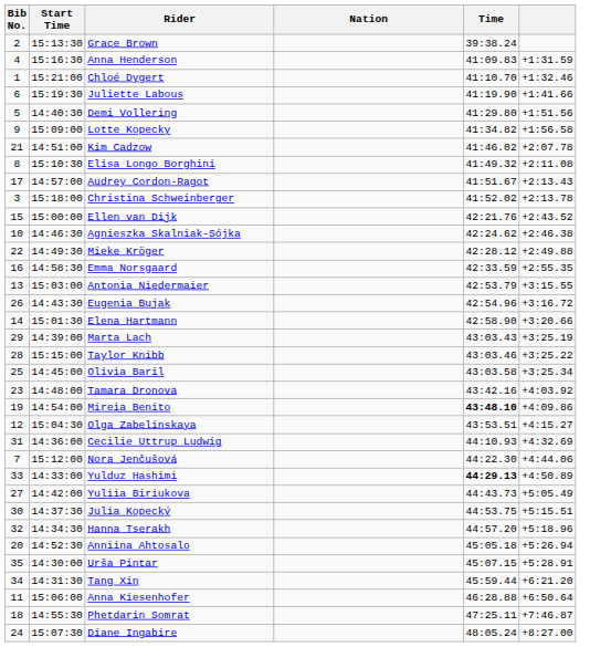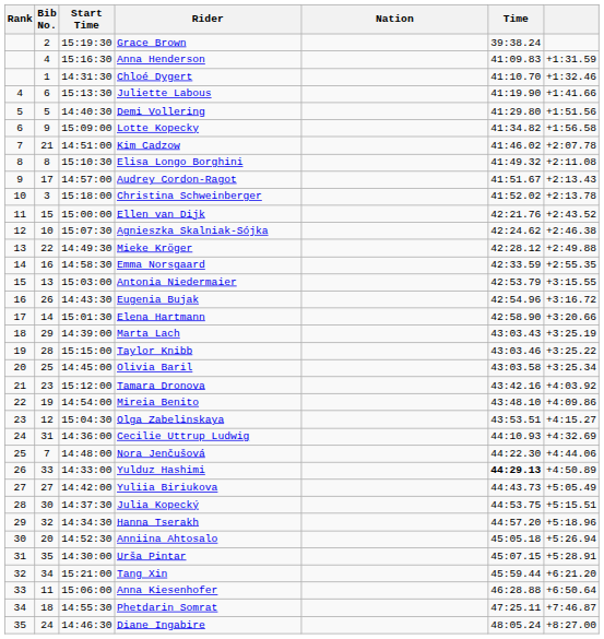+ column: Rank | 4 | 5 | 6 | 7 | 8 | 9 | 10 | 11 | 12 | 13 | 14 | 15 | 16 | 17 | 18 | 19 | 20 | 21 | 22 | 23 | 24 | 25 | 26 | 27 | 28 | 29 | 30 | 31 | 32 | 33 | 34 | 35
Grace Brown | Start Time: 15:13:30 -> 15:19:30
Chloé Dygert | Start Time: 15:21:00 -> 14:31:30
Juliette Labous | Start Time: 15:19:30 -> 15:13:30
Agnieszka Skalniak-Sójka | Start Time: 14:46:30 -> 15:07:30
Tamara Dronova | Start Time: 14:48:00 -> 15:12:00
Mireia Benito | Time: bold -> normal
Nora Jenčušová | Start Time: 15:12:00 -> 14:48:00
Tang Xin | Start Time: 14:31:30 -> 15:21:00
Diane Ingabire | Start Time: 15:07:30 -> 14:46:30
